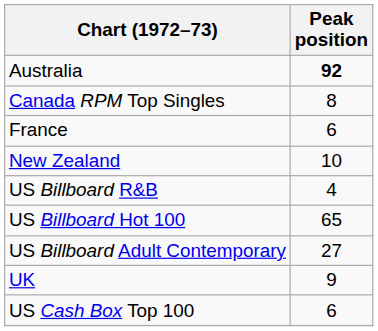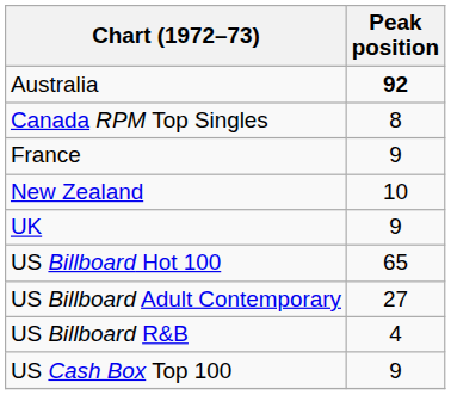France | Peak position: 6 -> 9
rows swapped: UK <-> US Billboard R&B
US Cash Box Top 100 | Peak position: 6 -> 9
